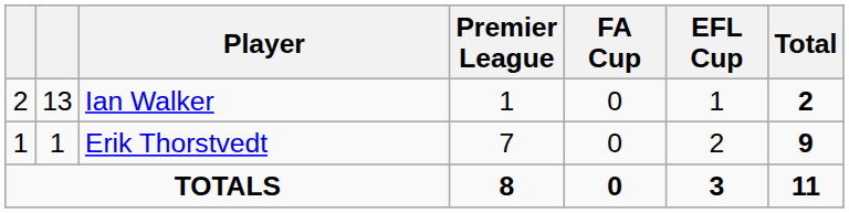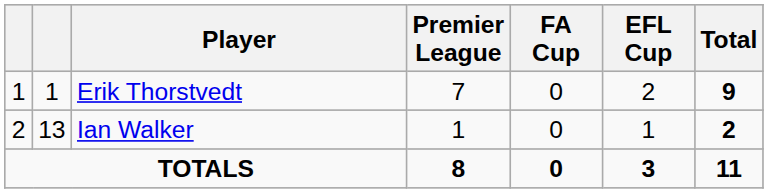rows swapped: Erik Thorstvedt <-> Ian Walker
